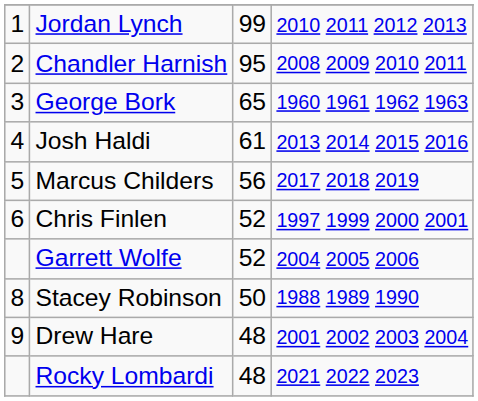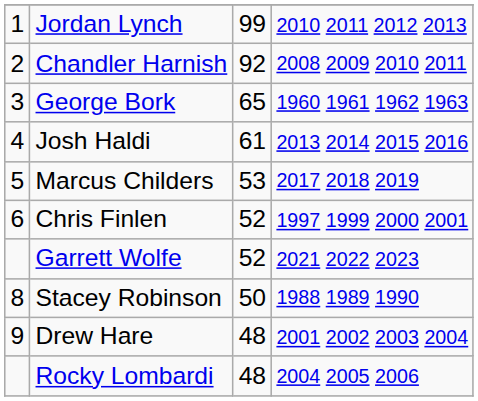Chandler Harnish | column 3: 95 -> 92
Marcus Childers | column 3: 56 -> 53
Garrett Wolfe | column 4: 2004 2005 2006 -> 2021 2022 2023
Rocky Lombardi | column 4: 2021 2022 2023 -> 2004 2005 2006
